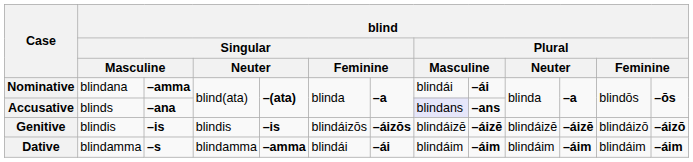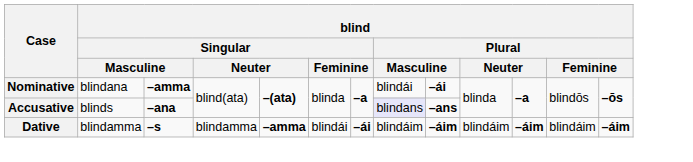- row: Genitive | blindis | –is | blindis | –is | blindáizōs | –áizōs | blindáizē | –áizē | blindáizē | –áizē | blindáizō | –áizō
